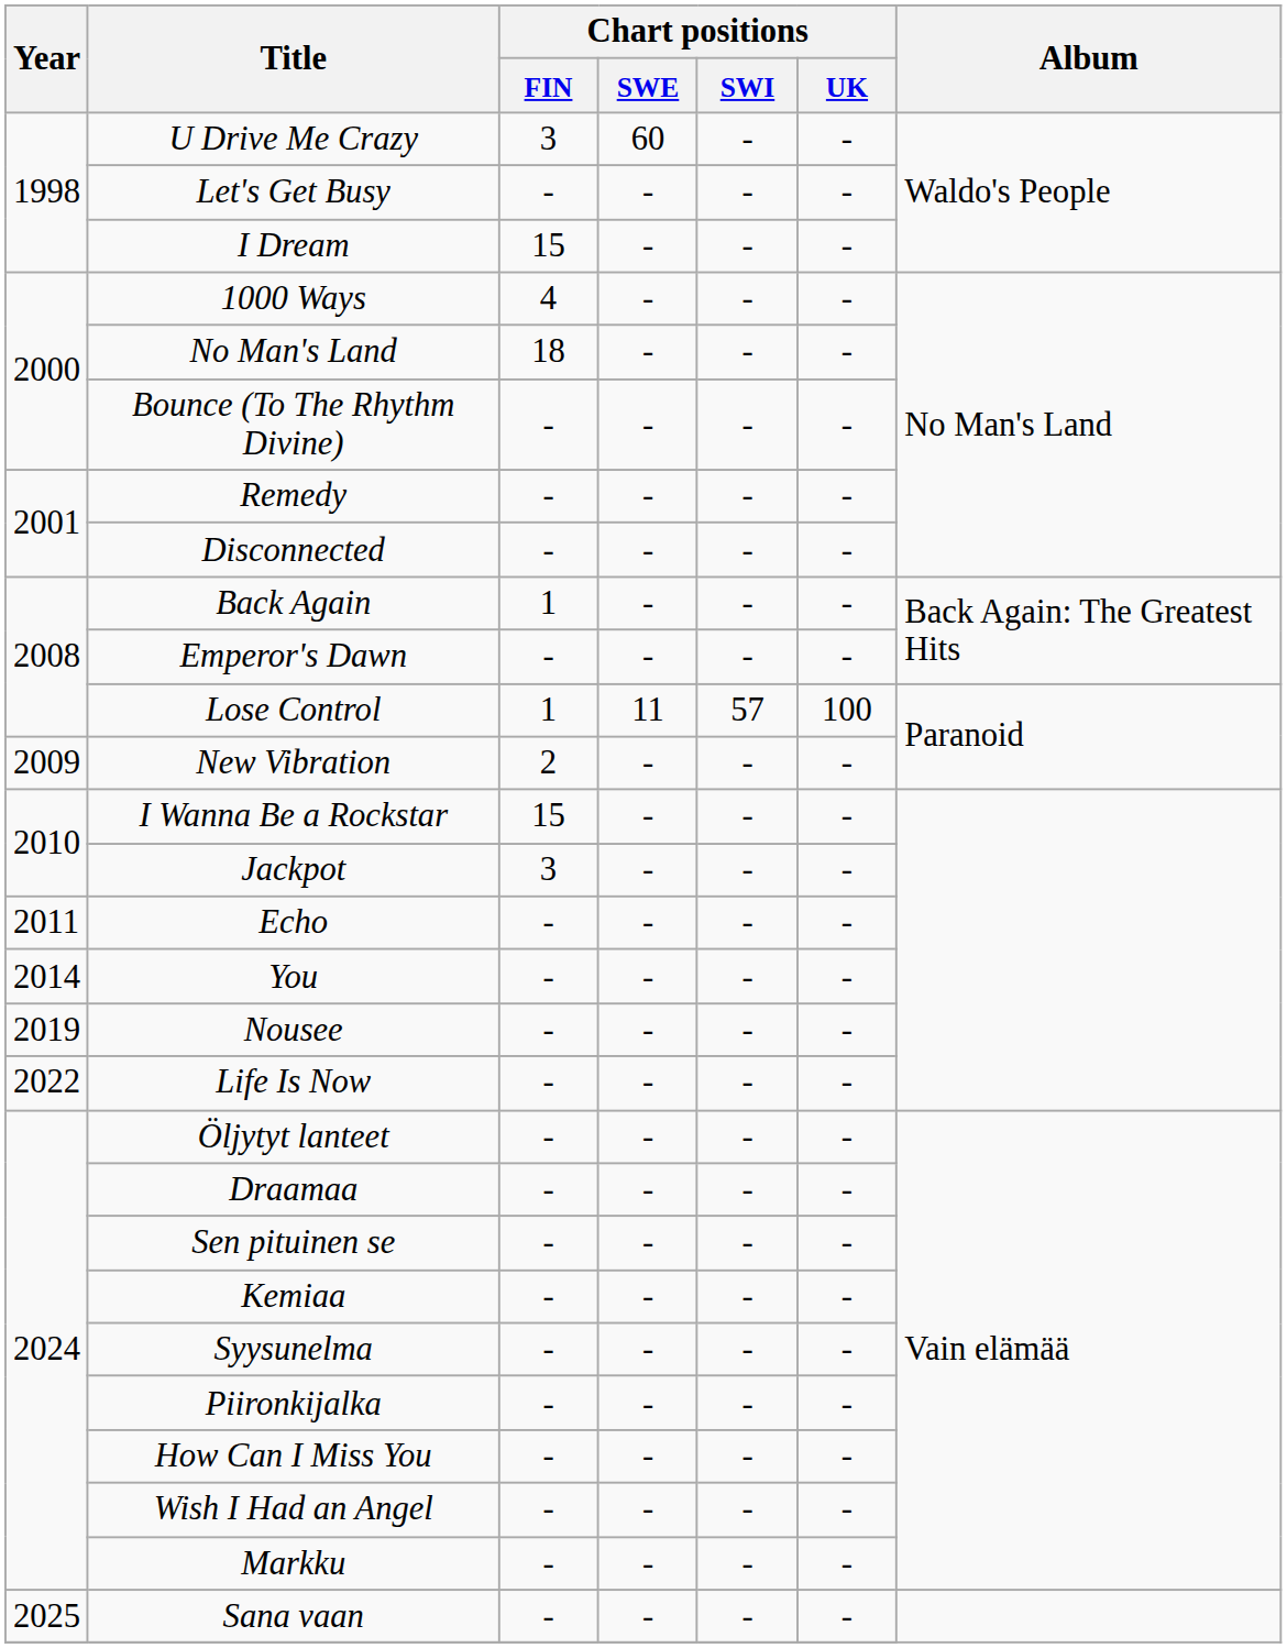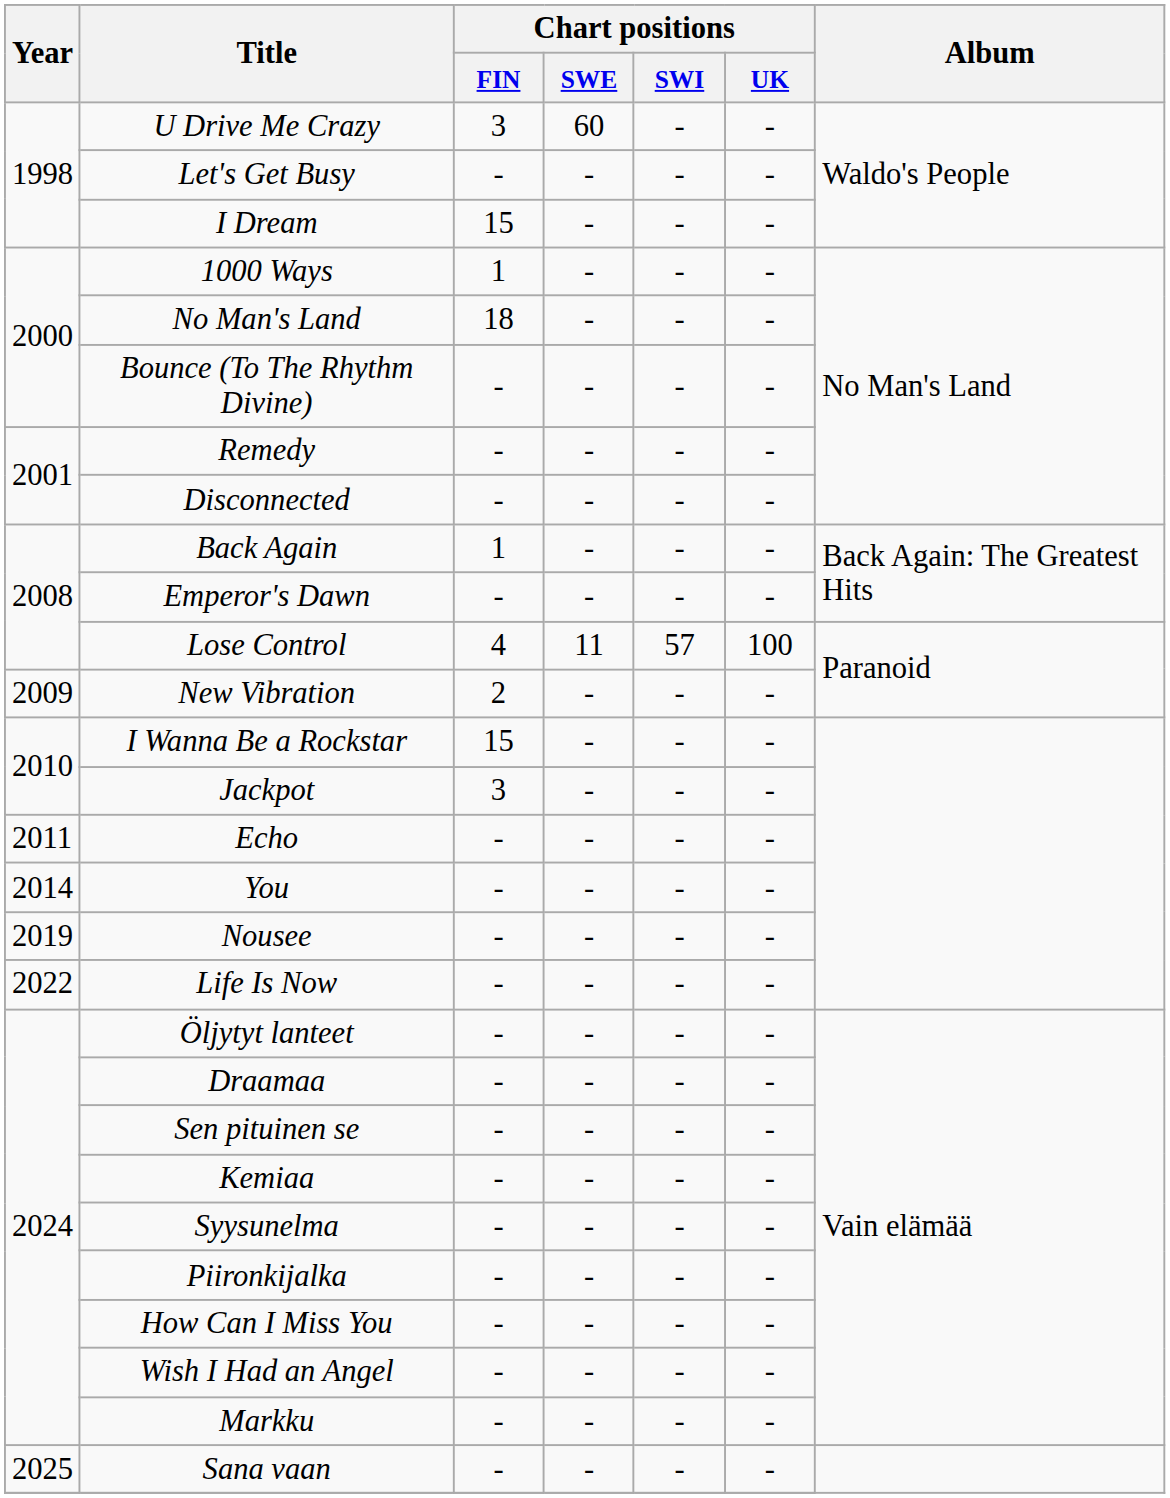1000 Ways | Chart positions / FIN: 4 -> 1
Lose Control | Chart positions / FIN: 1 -> 4
